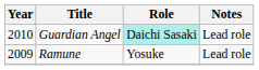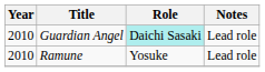Ramune | Year: 2009 -> 2010
